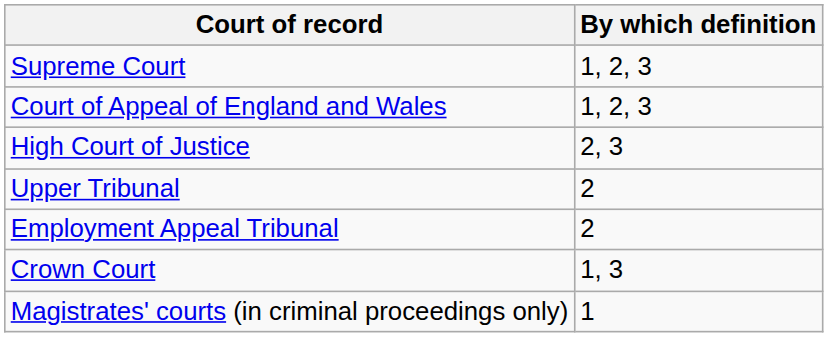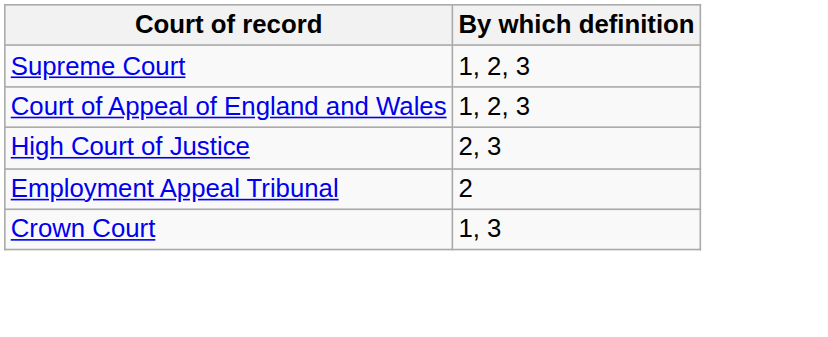- row: Upper Tribunal | 2
- row: Magistrates' courts (in criminal proceedings only) | 1
